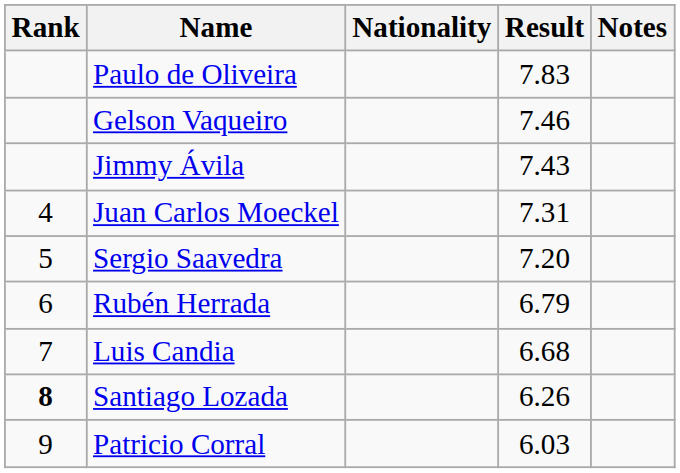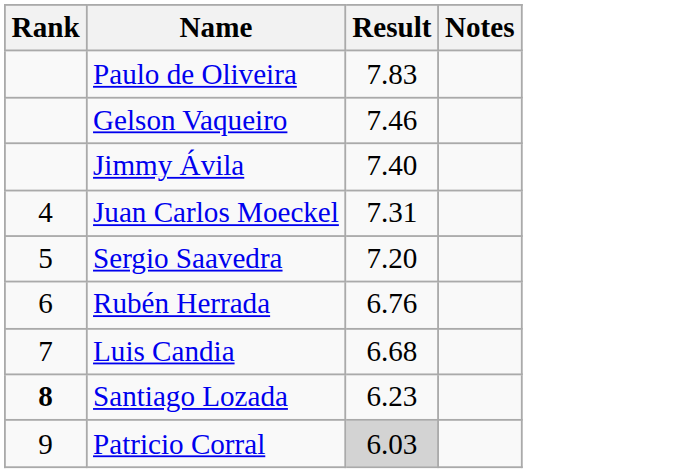- column: Nationality
Jimmy Ávila | Result: 7.43 -> 7.40
Rubén Herrada | Result: 6.79 -> 6.76
Santiago Lozada | Result: 6.26 -> 6.23
Patricio Corral | Result: no background -> lightgrey background
